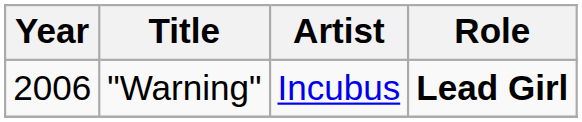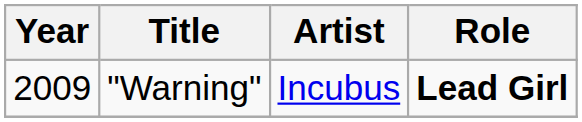"Warning" | Year: 2006 -> 2009
